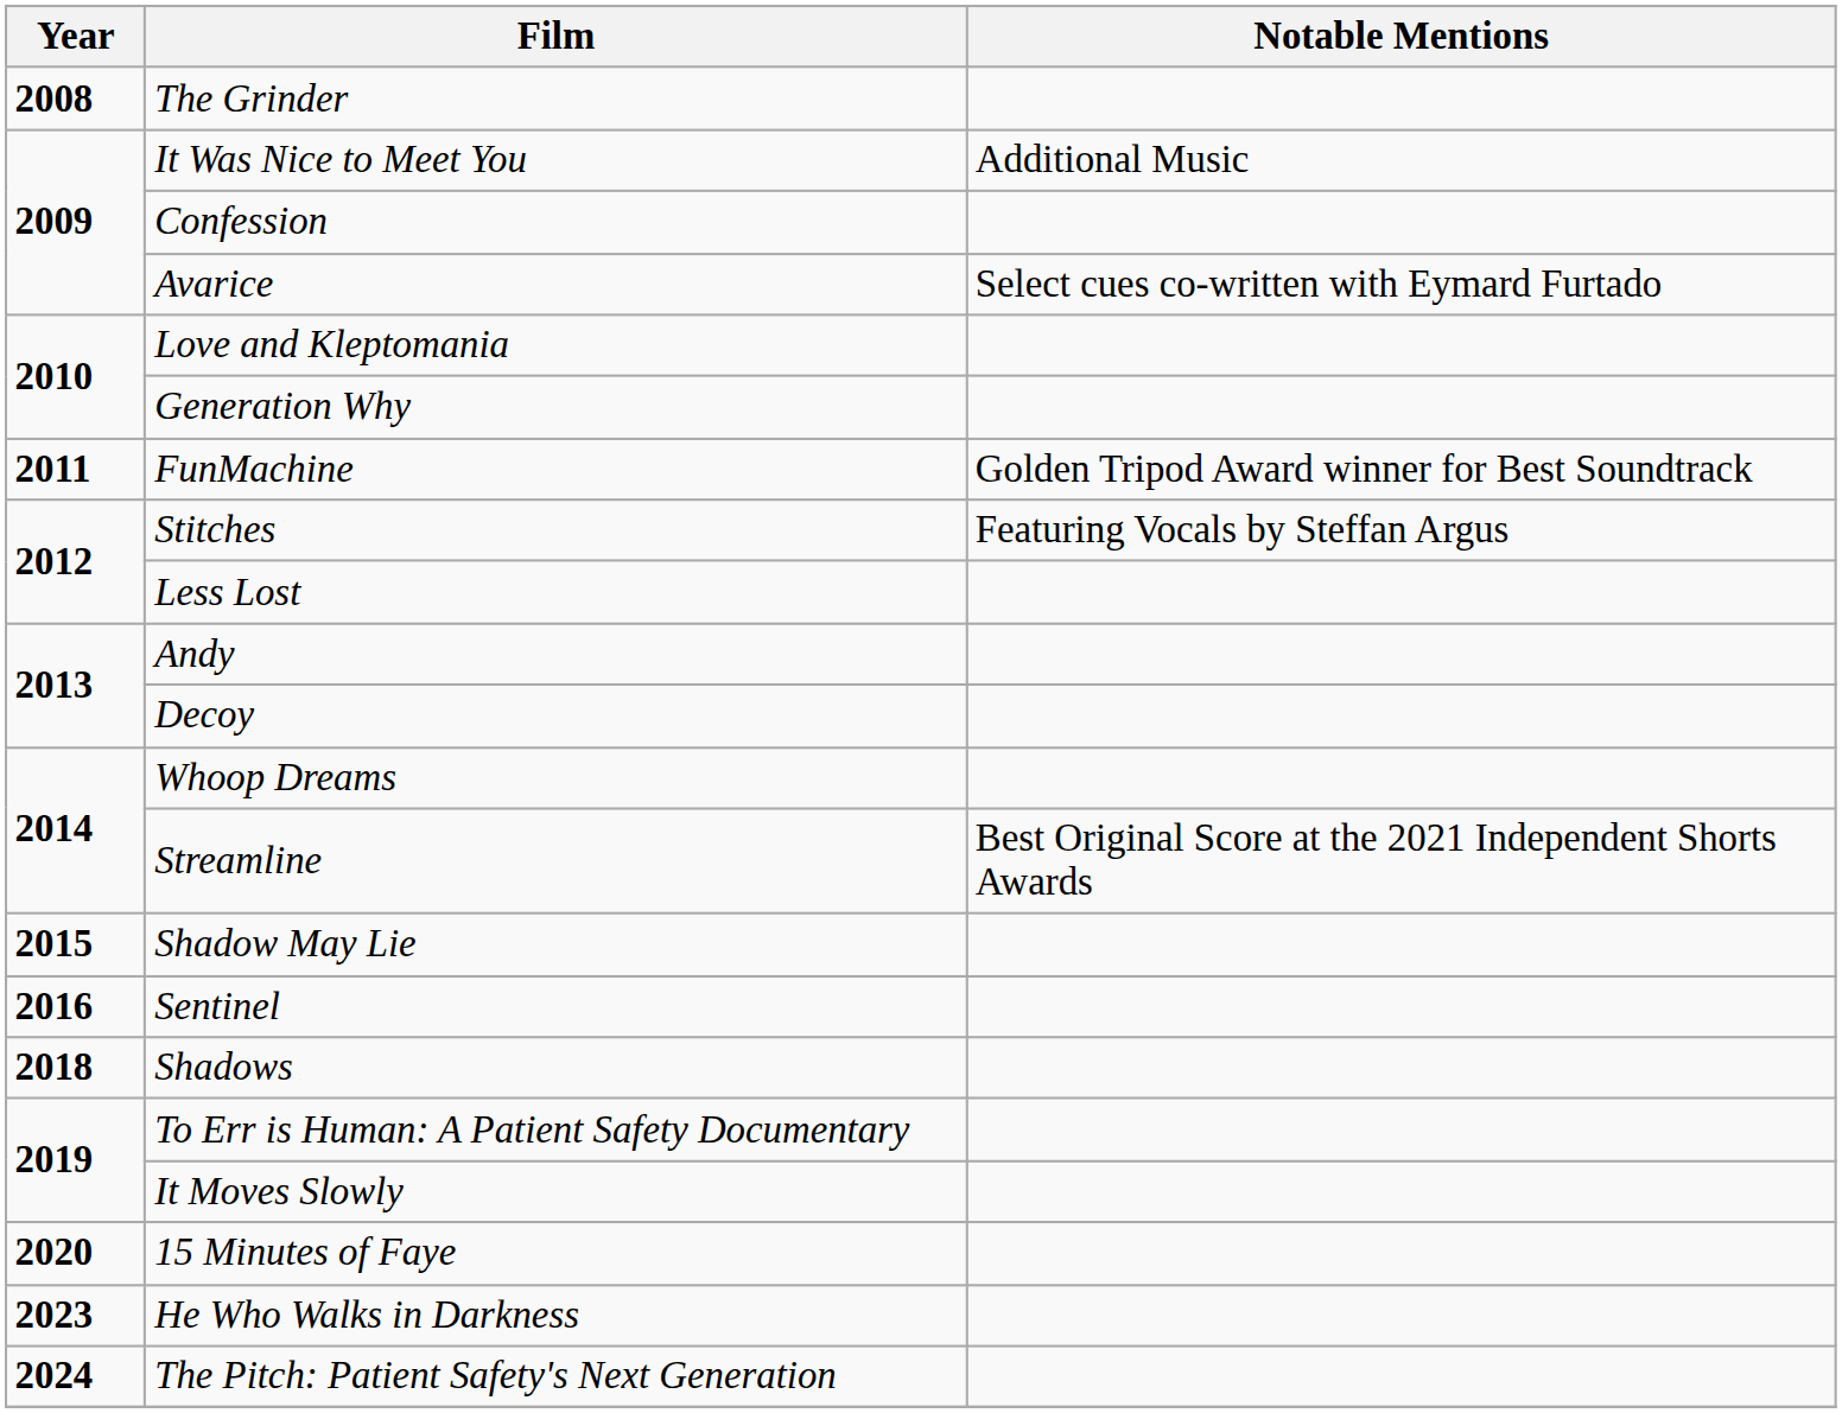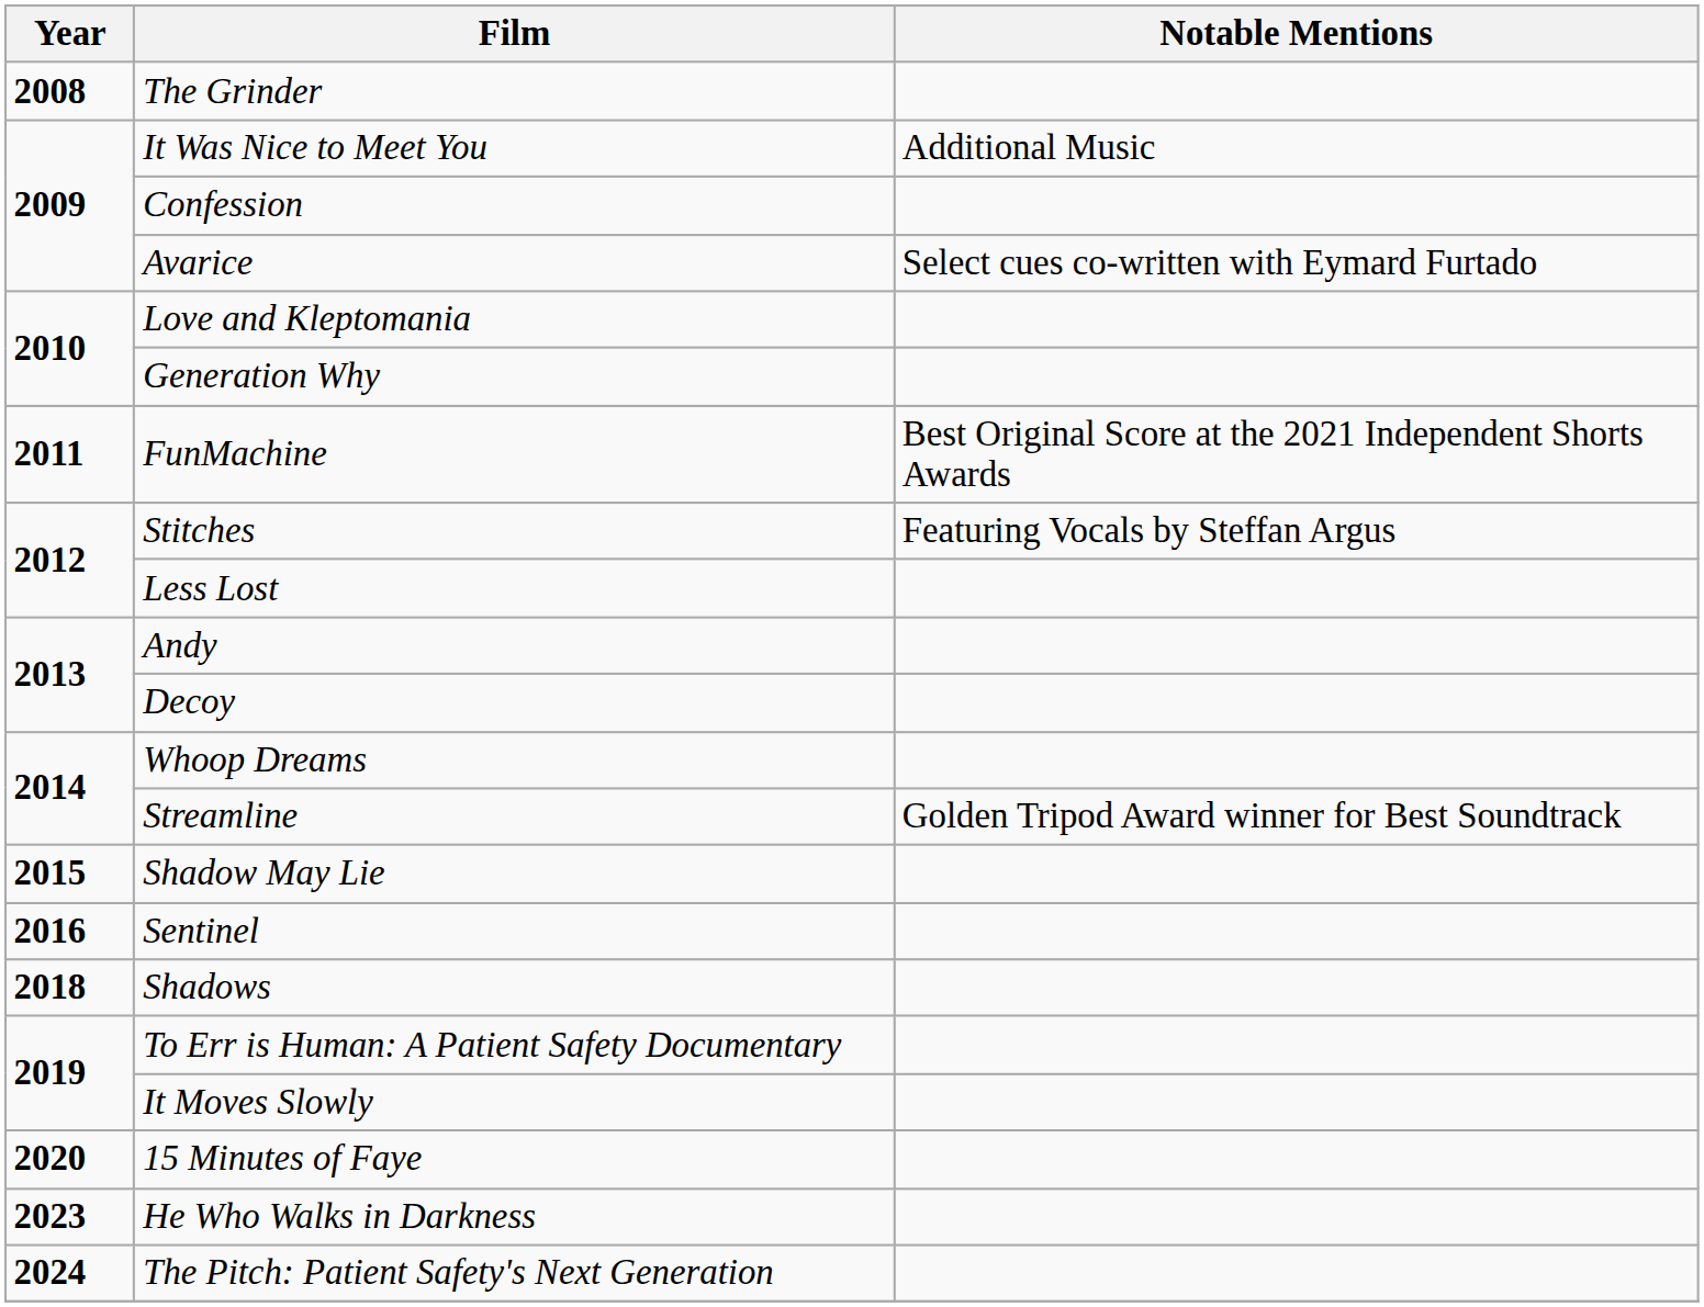FunMachine | Notable Mentions: Golden Tripod Award winner for Best Soundtrack -> Best Original Score at the 2021 Independent Shorts Awards
Streamline | Notable Mentions: Best Original Score at the 2021 Independent Shorts Awards -> Golden Tripod Award winner for Best Soundtrack
